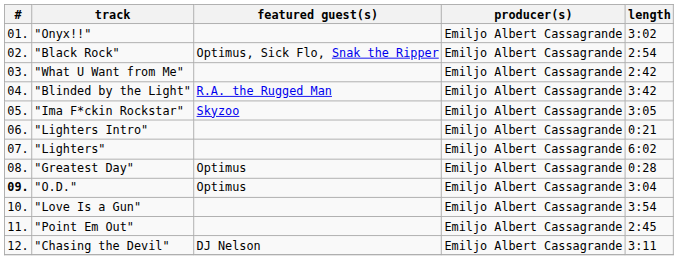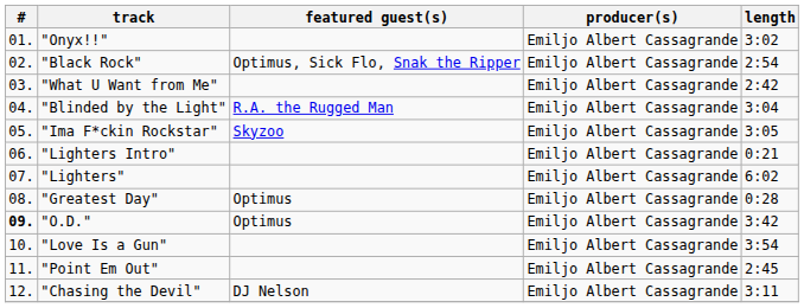"Blinded by the Light" | length: 3:42 -> 3:04
"O.D." | length: 3:04 -> 3:42
